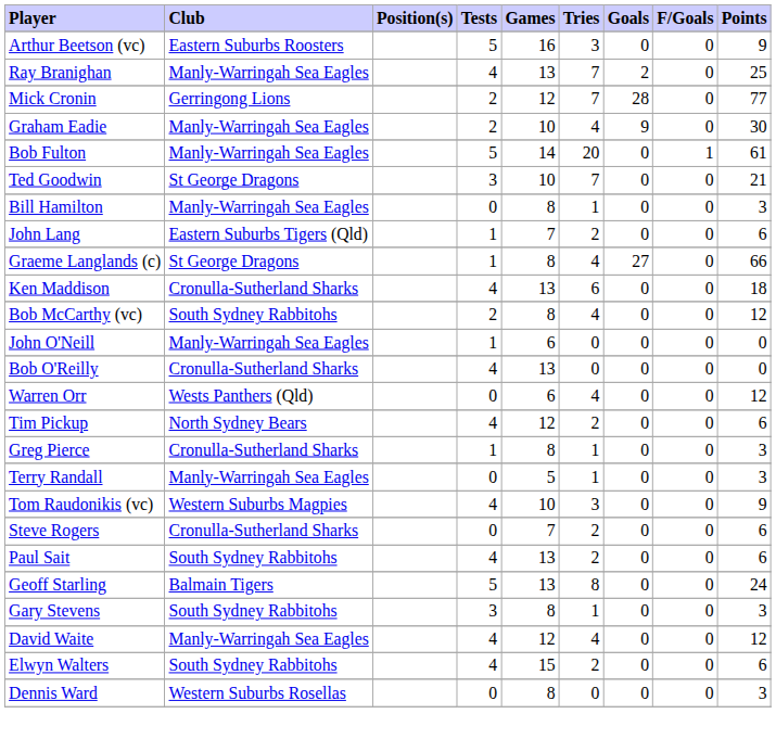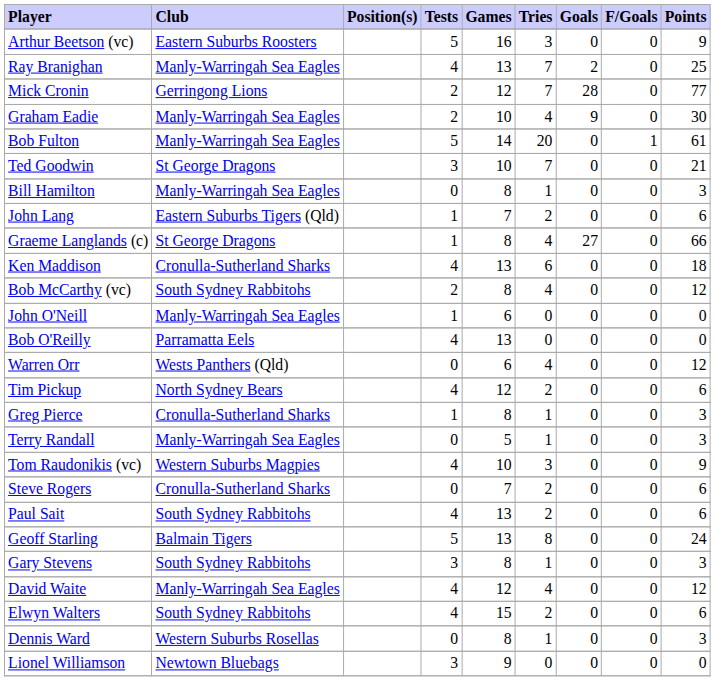Bob O'Reilly | Club: Cronulla-Sutherland Sharks -> Parramatta Eels
Dennis Ward | Tries: 0 -> 1
+ row: Lionel Williamson | Newtown Bluebags | 3 | 9 | 0 | 0 | 0 | 0
